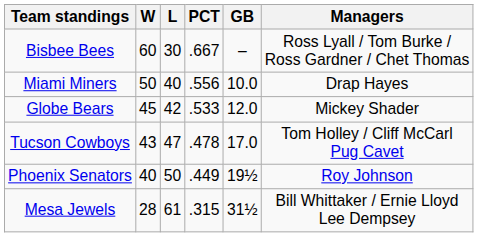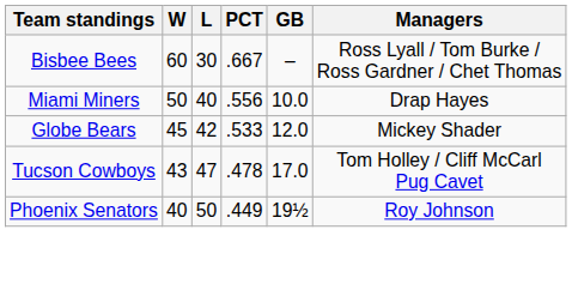- row: Mesa Jewels | 28 | 61 | .315 | 31½ | Bill Whittaker / Ernie Lloyd Lee Dempsey
